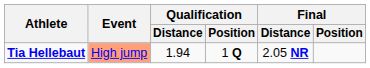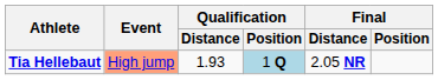Tia Hellebaut | Qualification / Distance: 1.94 -> 1.93
Tia Hellebaut | Qualification / Position: no background -> lightblue background
